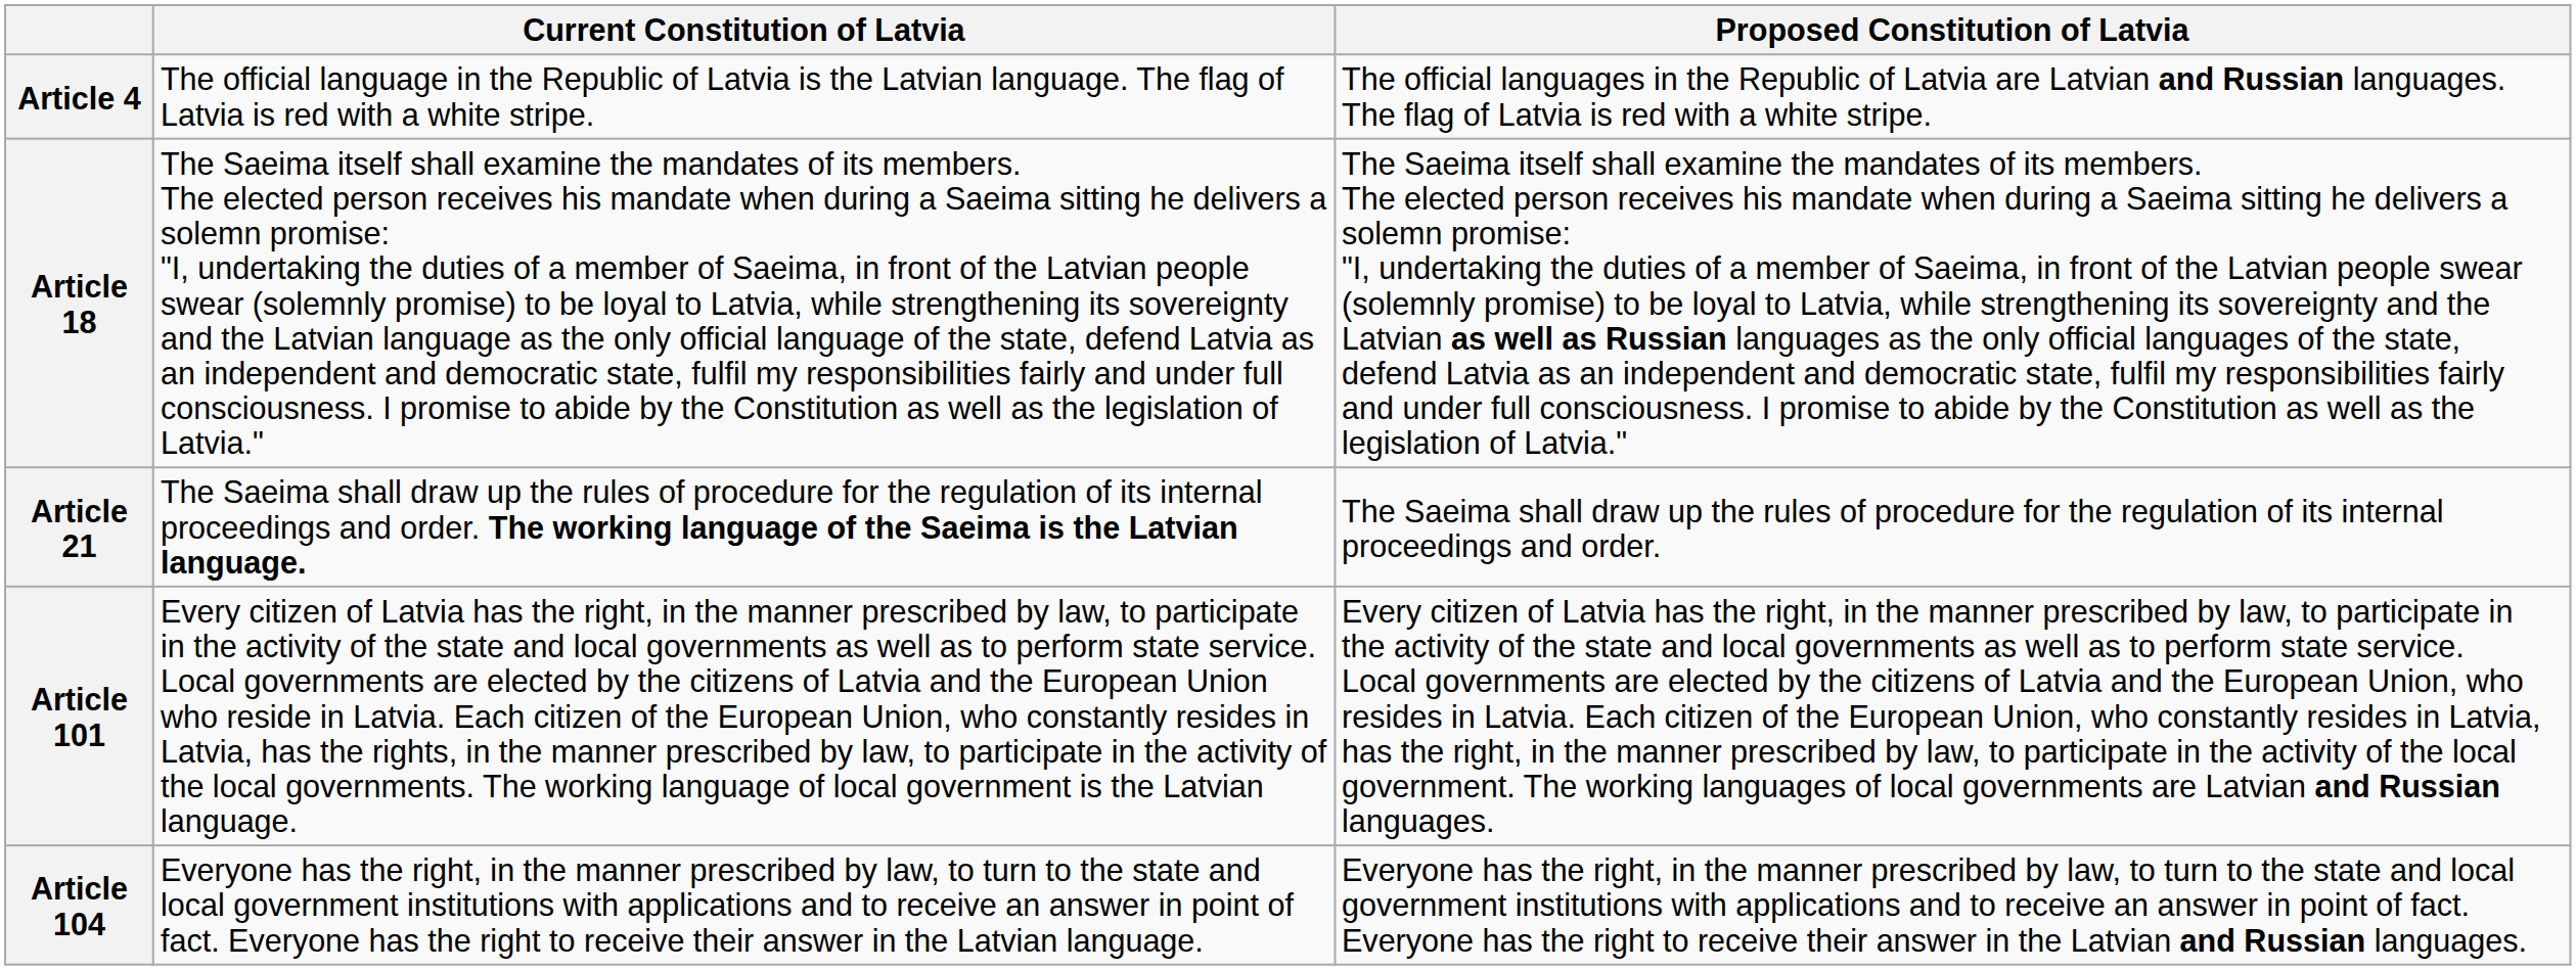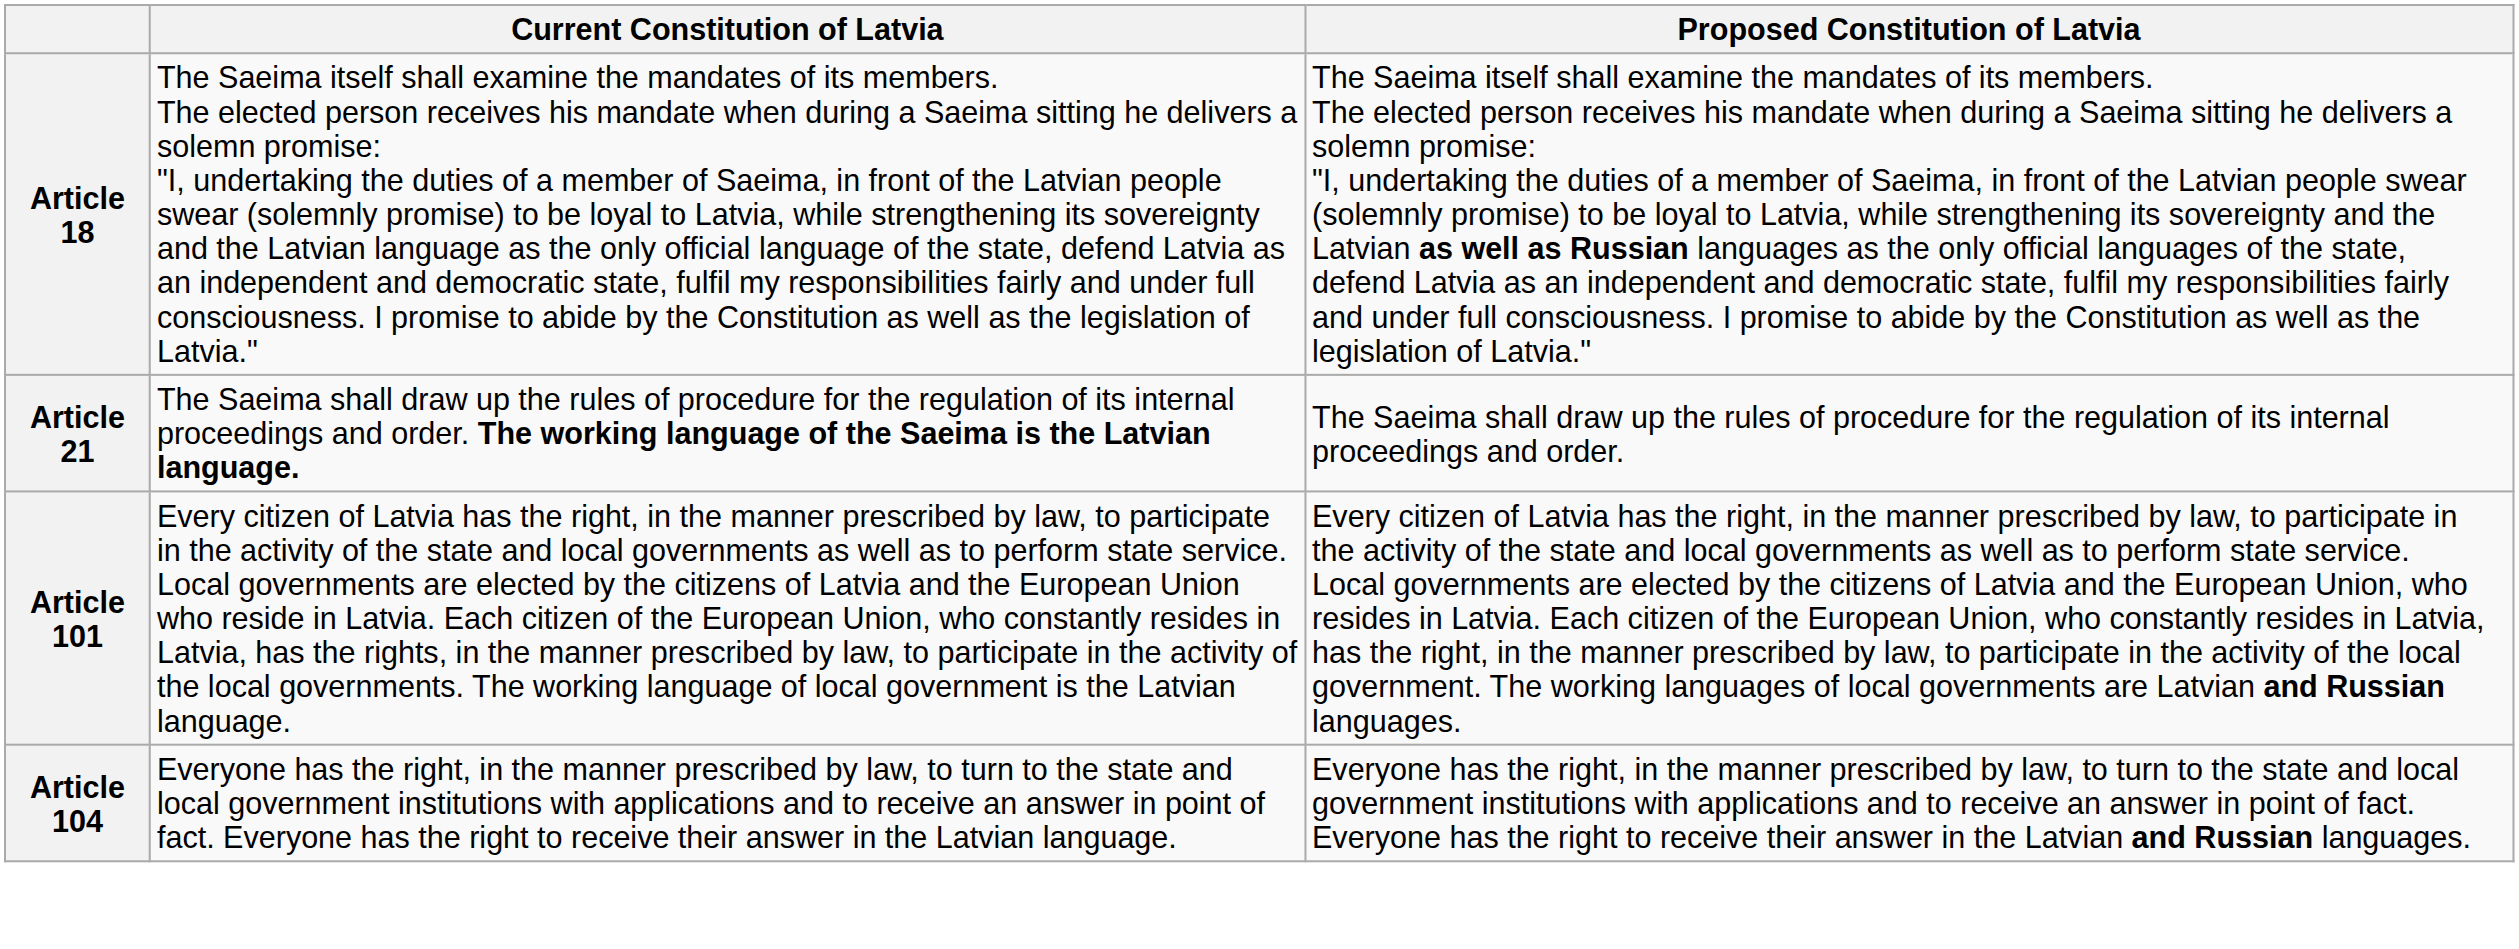- row: Article 4 | The official language in the Republic of Latvia is the Latvian language. The flag of Latvia is red with a white stripe. | The official languages in the Republic of Latvia are Latvian and Russian languages. The flag of Latvia is red with a white stripe.
